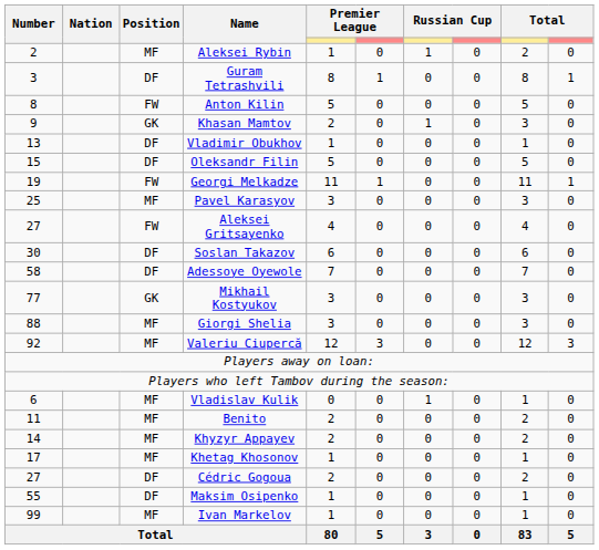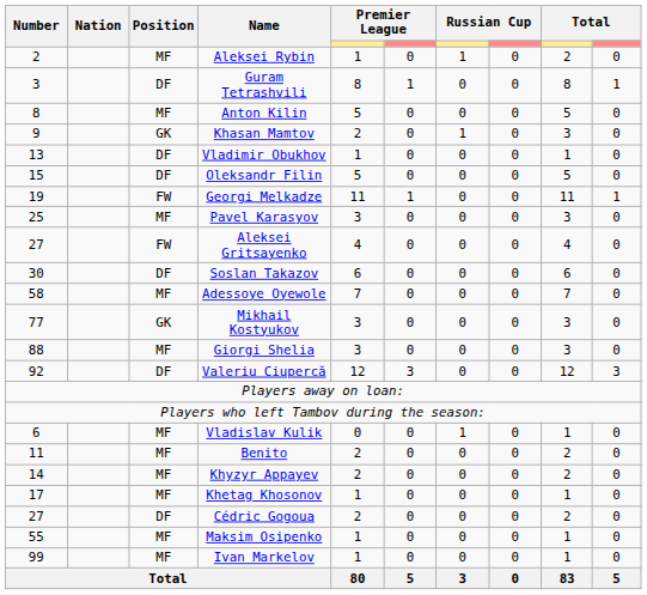Anton Kilin | Position: FW -> MF
Adessoye Oyewole | Position: DF -> MF
Valeriu Ciupercă | Position: MF -> DF
Maksim Osipenko | Position: DF -> MF
